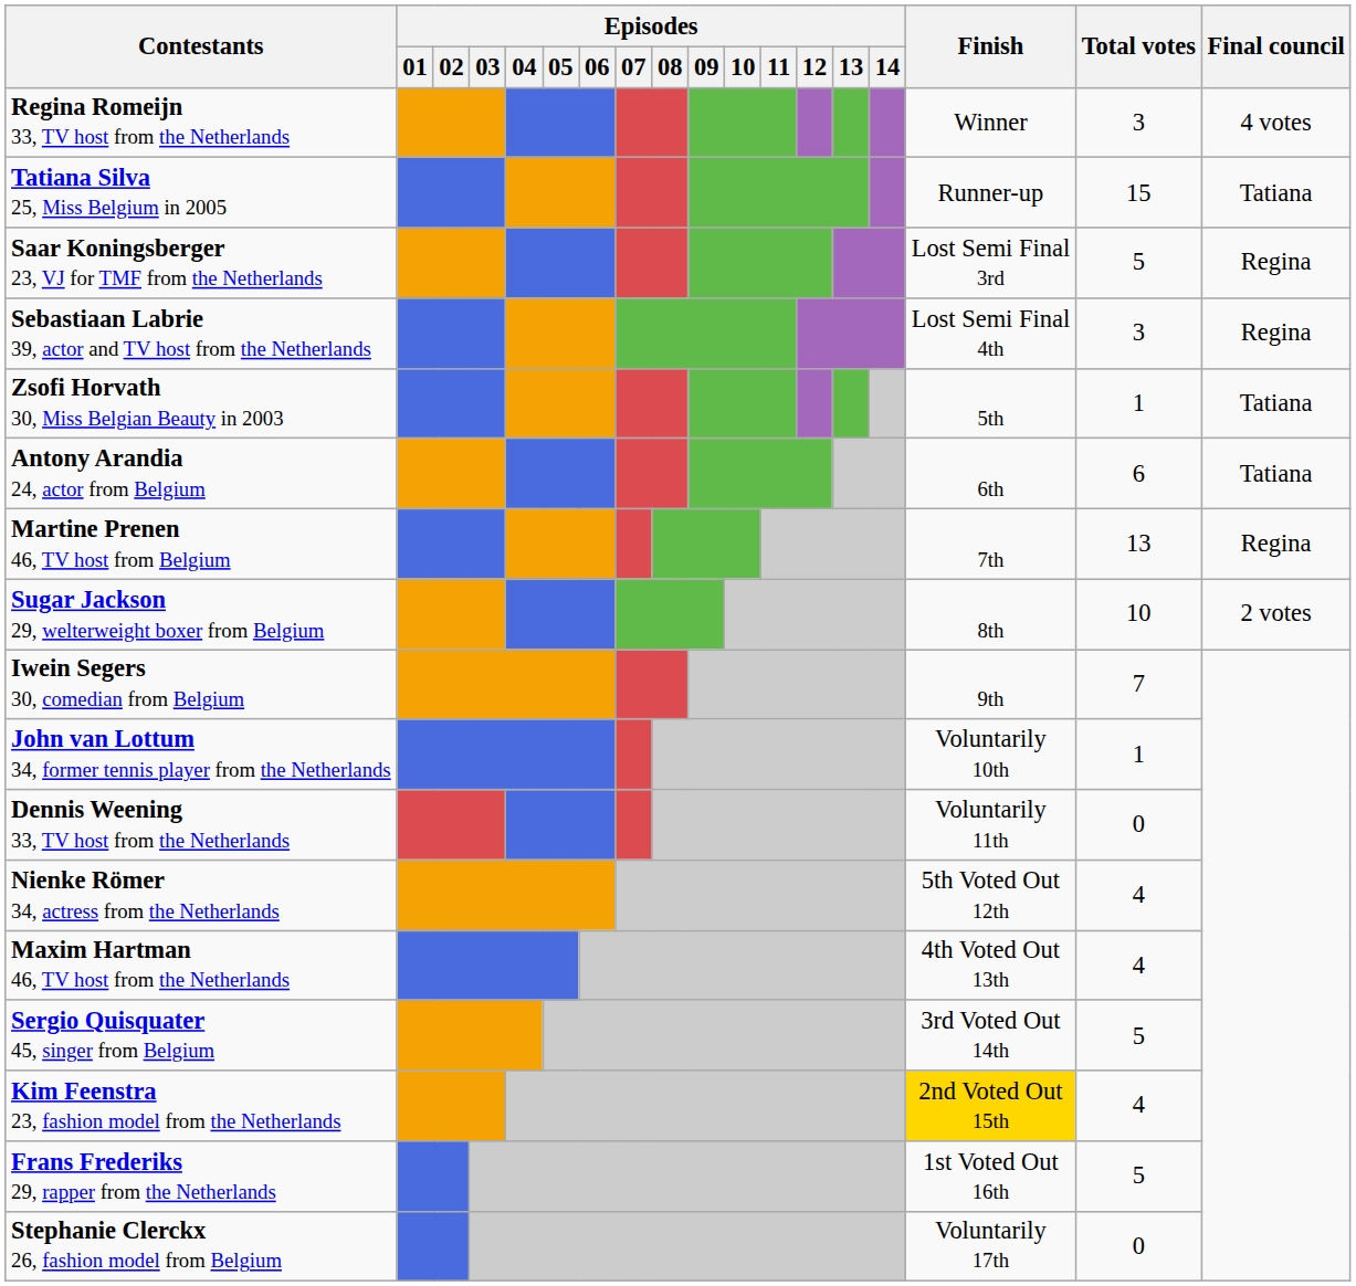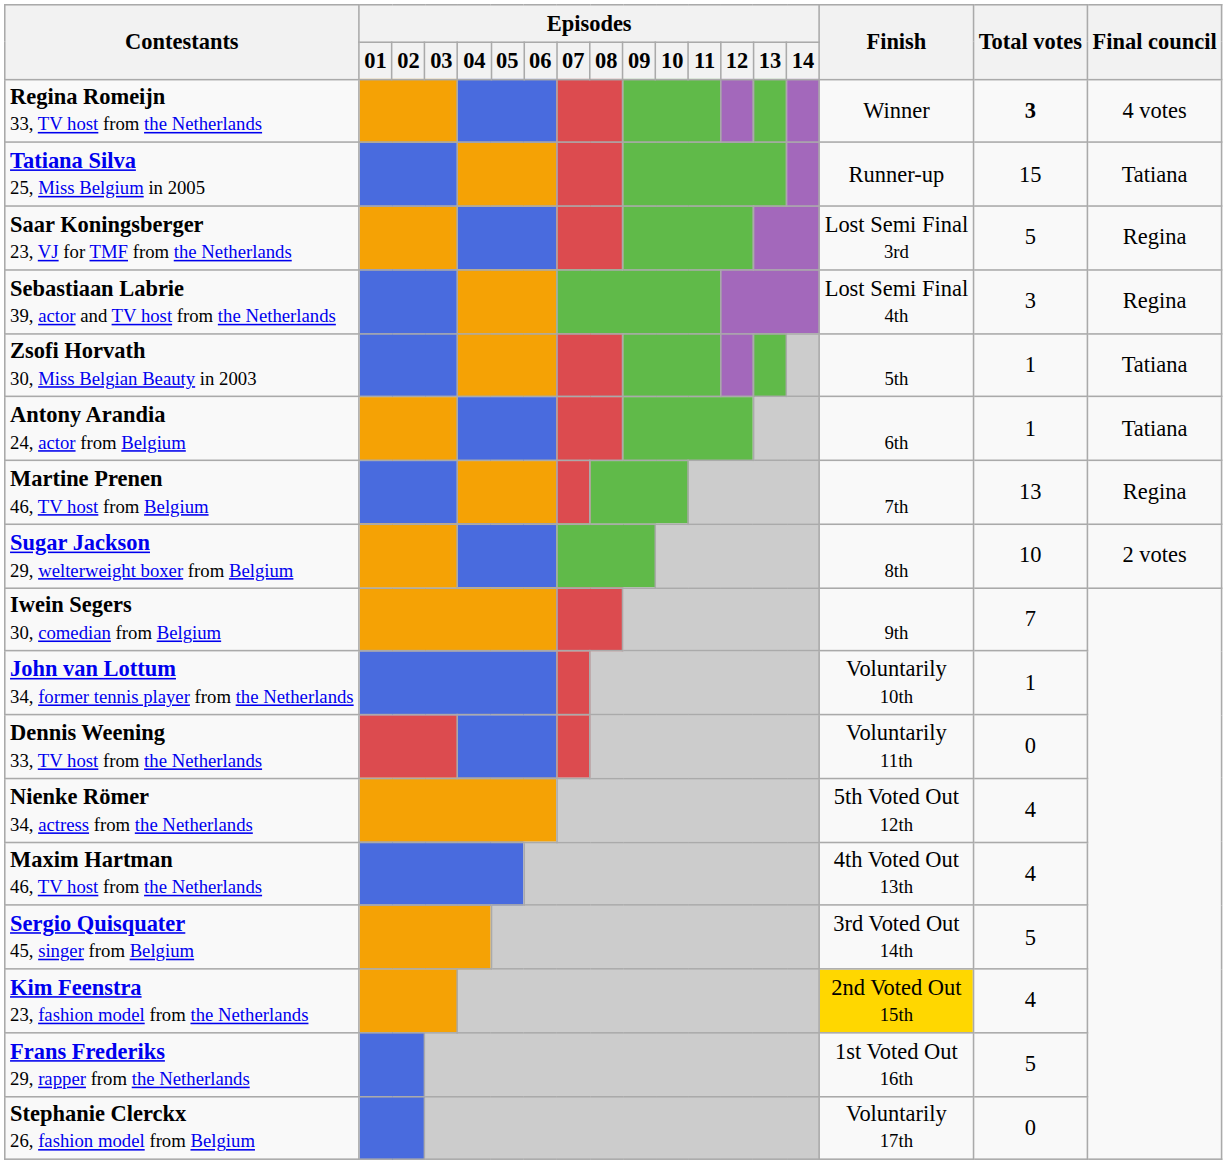Regina Romeijn 33, TV host from the Netherlands | Total votes: normal -> bold
Antony Arandia 24, actor from Belgium | Total votes: 6 -> 1
